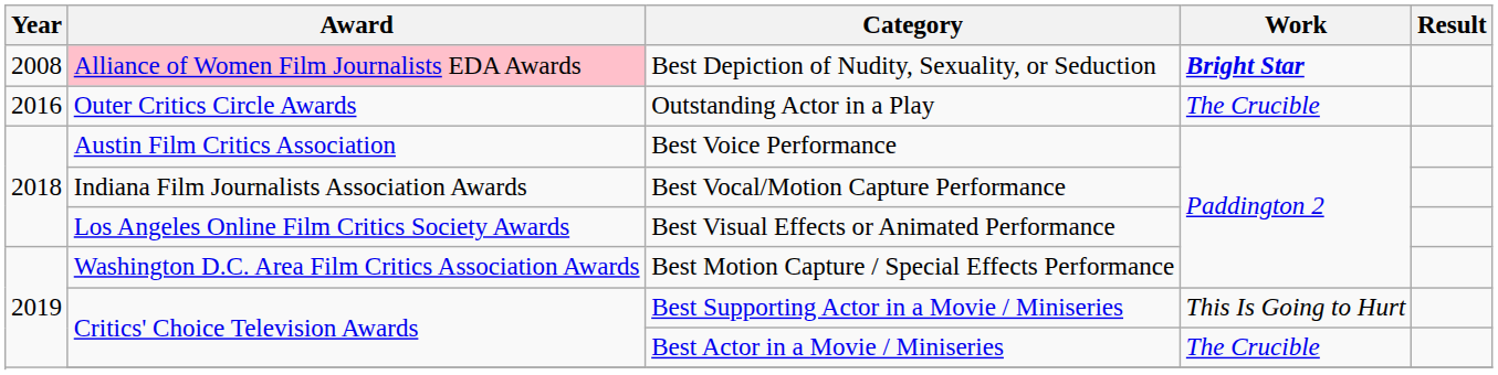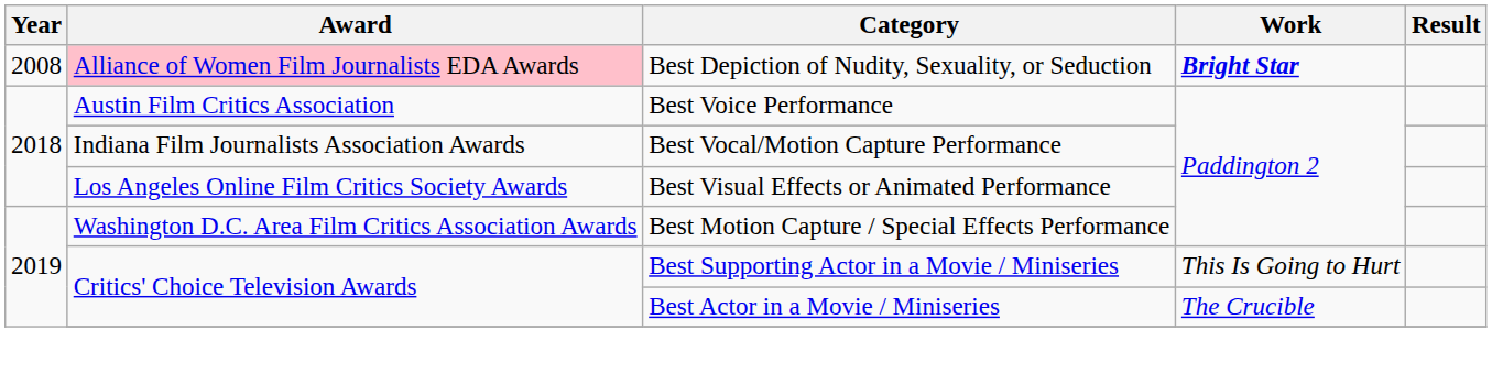- row: 2016 | Outer Critics Circle Awards | Outstanding Actor in a Play | The Crucible
